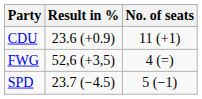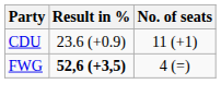FWG | Result in %: normal -> bold
- row: SPD | 23.7 (−4.5) | 5 (−1)
